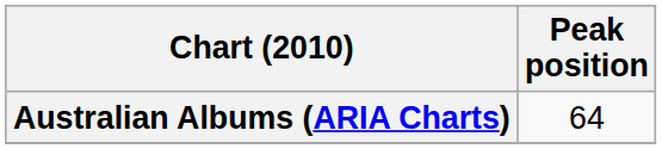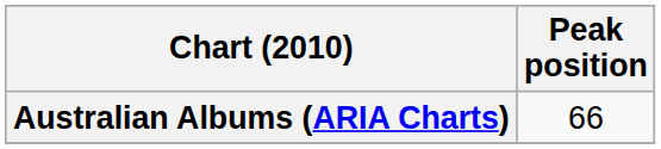Australian Albums (ARIA Charts) | Peak position: 64 -> 66
